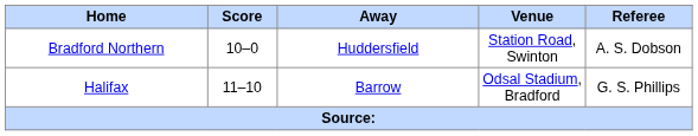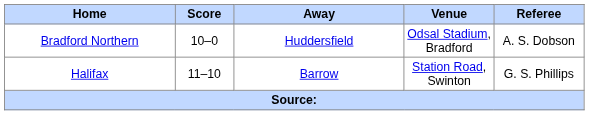Bradford Northern | Venue: Station Road, Swinton -> Odsal Stadium, Bradford
Halifax | Venue: Odsal Stadium, Bradford -> Station Road, Swinton
